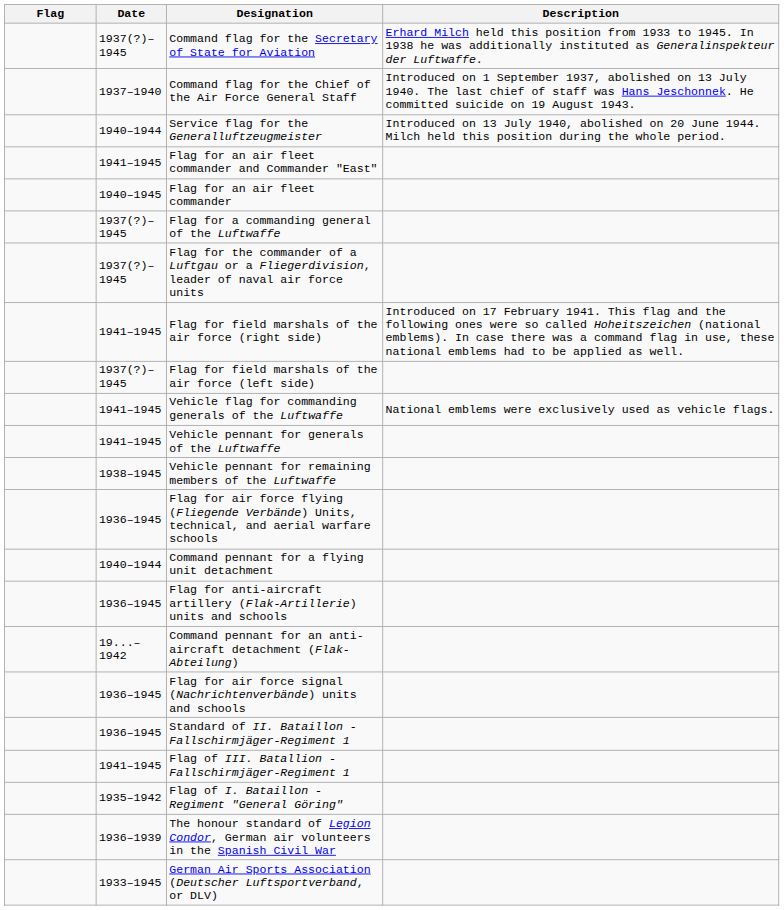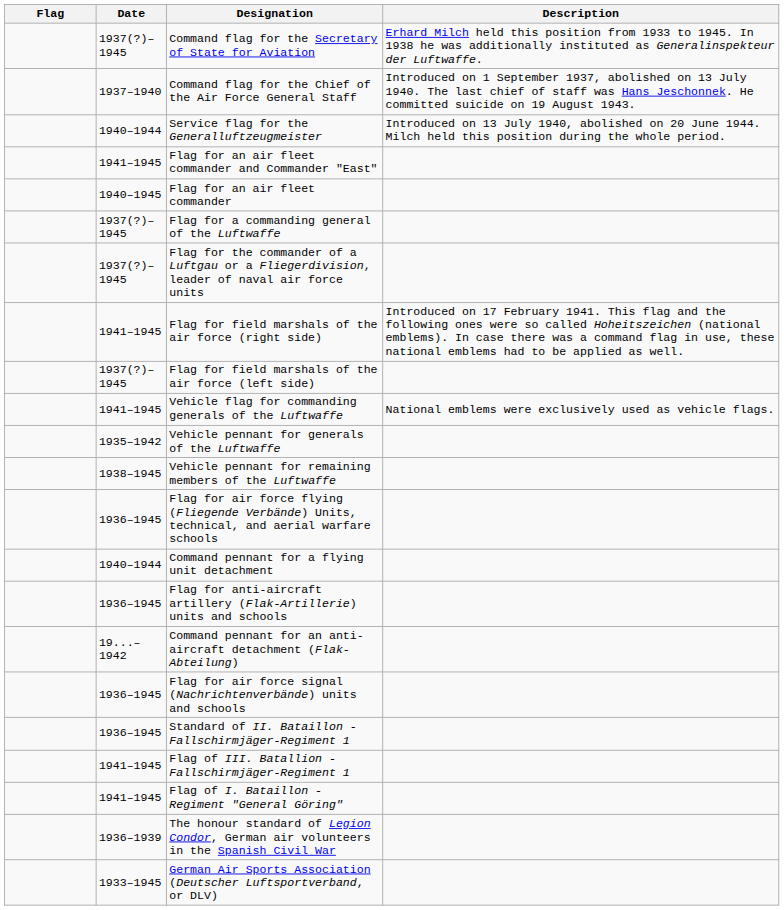Vehicle pennant for generals of the Luftwaffe | Date: 1941–1945 -> 1935–1942
Flag of I. Bataillon - Regiment "General Göring" | Date: 1935–1942 -> 1941–1945
